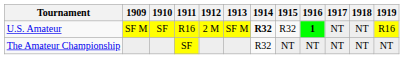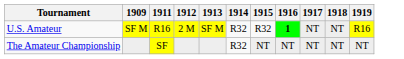- column: 1910 | SF
U.S. Amateur | 1914: bold -> normal
